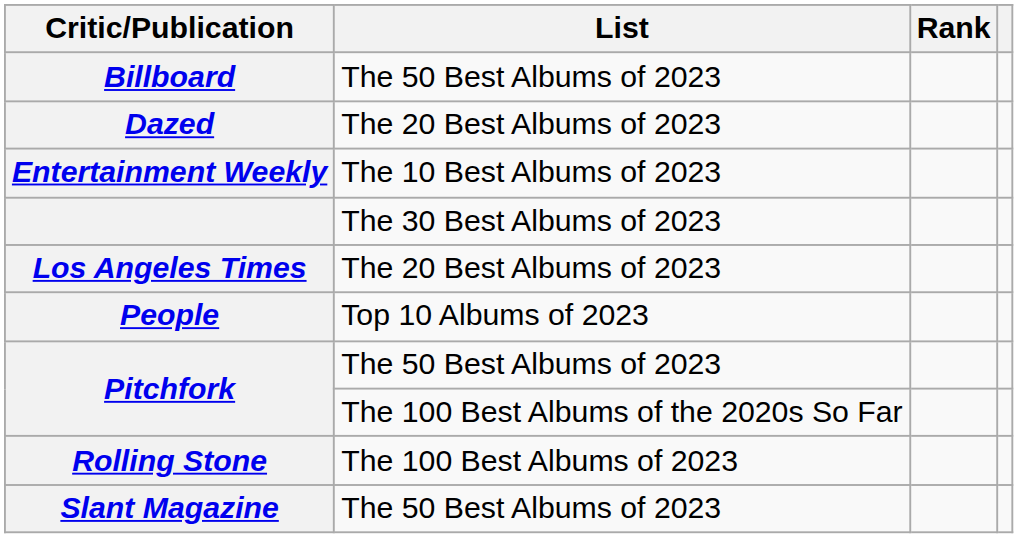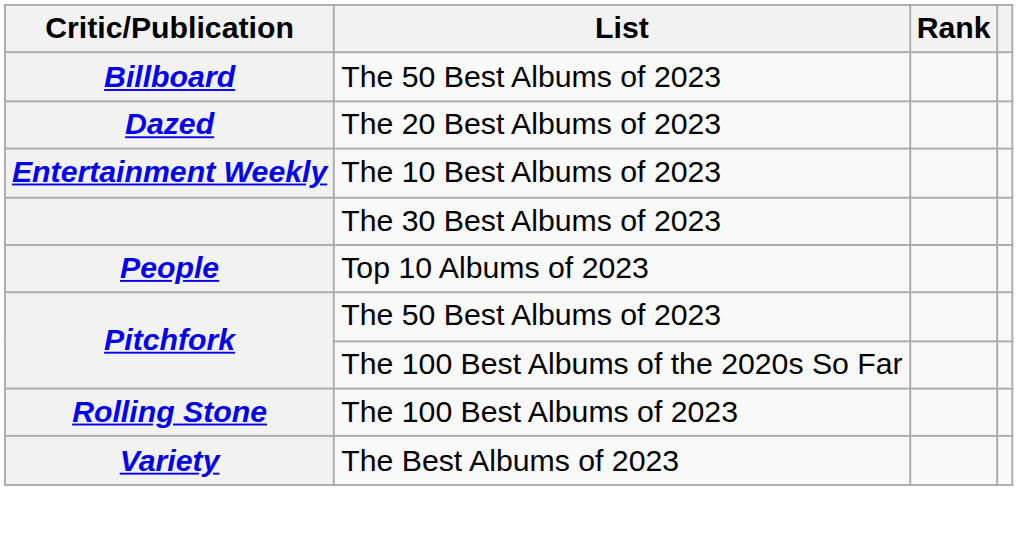- row: Los Angeles Times | The 20 Best Albums of 2023
- row: Slant Magazine | The 50 Best Albums of 2023
+ row: Variety | The Best Albums of 2023
